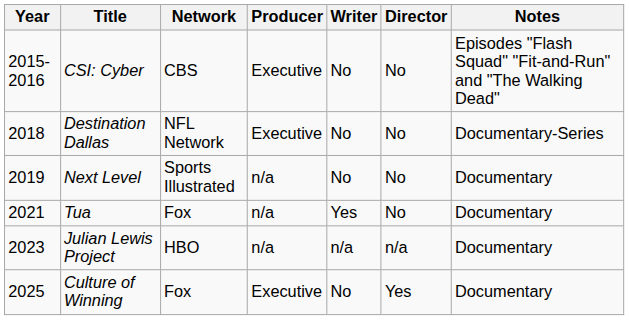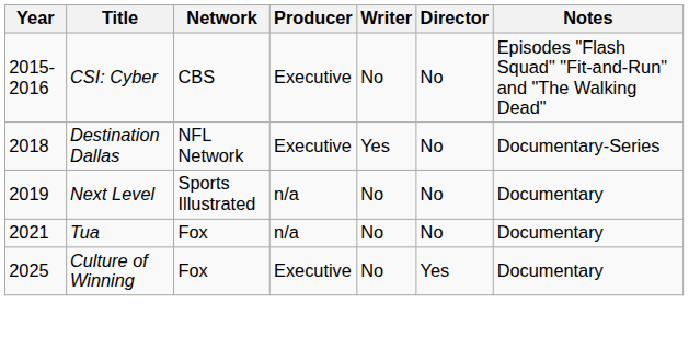Destination Dallas | Writer: No -> Yes
Tua | Writer: Yes -> No
- row: 2023 | Julian Lewis Project | HBO | n/a | n/a | n/a | Documentary
